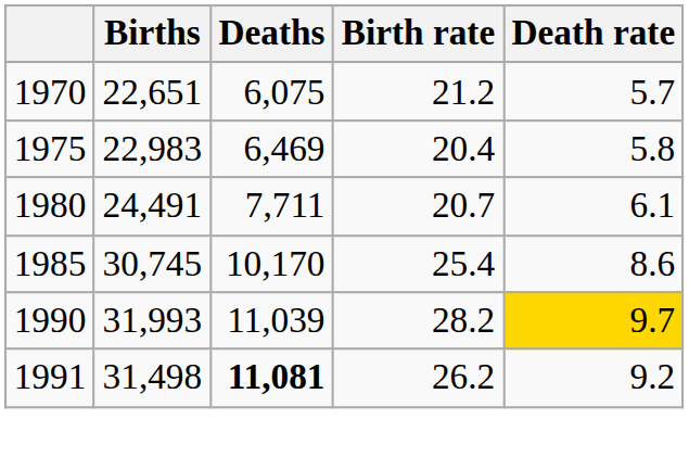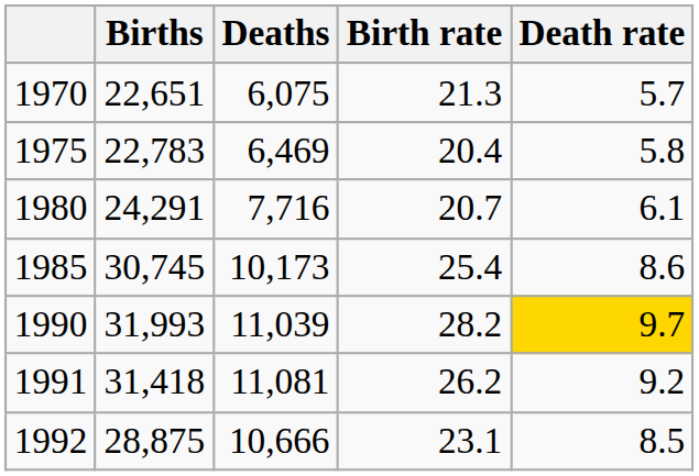1970 | Birth rate: 21.2 -> 21.3
1975 | Births: 22,983 -> 22,783
1980 | Births: 24,491 -> 24,291
1980 | Deaths: 7,711 -> 7,716
1985 | Deaths: 10,170 -> 10,173
1991 | Births: 31,498 -> 31,418
1991 | Deaths: bold -> normal
+ row: 1992 | 28,875 | 10,666 | 23.1 | 8.5
